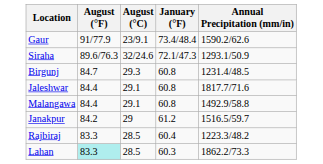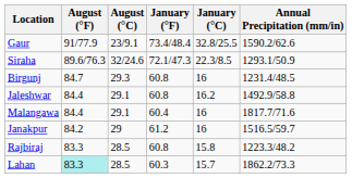+ column: January (°C) | 32.8/25.5 | 22.3/8.5 | 16 | 16.2 | 16 | 16 | 15.8 | 15.7
Jaleshwar | Annual Precipitation (mm/in): 1817.7/71.6 -> 1492.9/58.8
Malangawa | January (°F): 60.8 -> 60.4
Malangawa | Annual Precipitation (mm/in): 1492.9/58.8 -> 1817.7/71.6
Rajbiraj | January (°F): 60.4 -> 60.8
